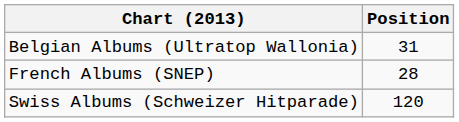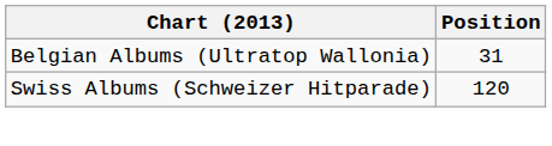- row: French Albums (SNEP) | 28
